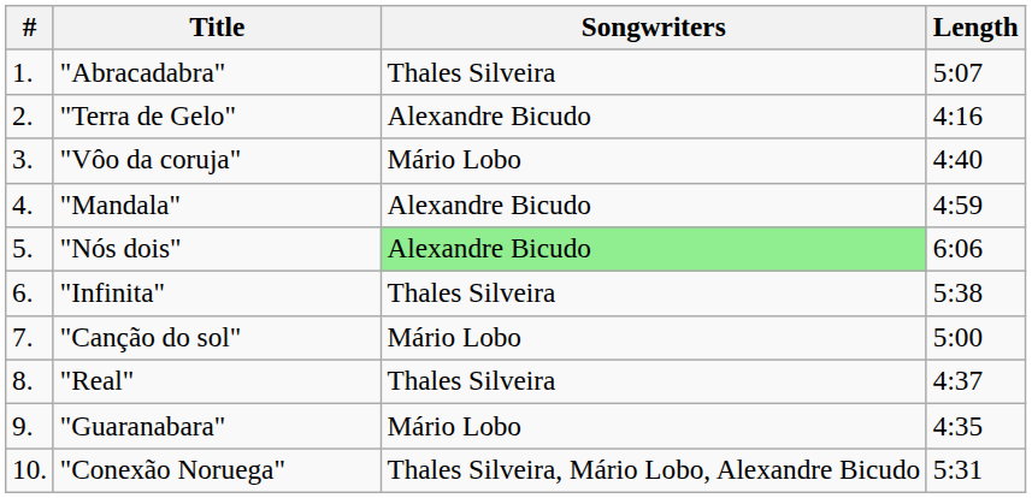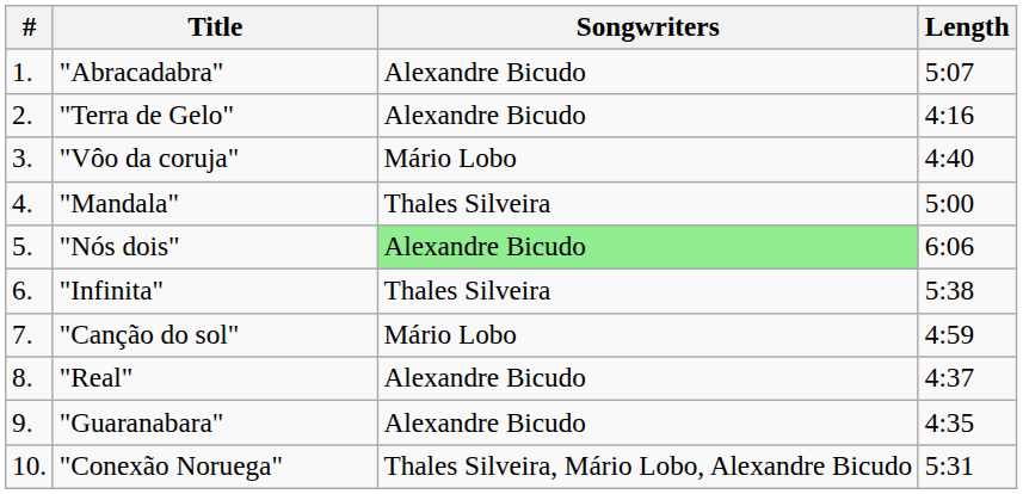"Abracadabra" | Songwriters: Thales Silveira -> Alexandre Bicudo
"Mandala" | Songwriters: Alexandre Bicudo -> Thales Silveira
"Mandala" | Length: 4:59 -> 5:00
"Canção do sol" | Length: 5:00 -> 4:59
"Real" | Songwriters: Thales Silveira -> Alexandre Bicudo
"Guaranabara" | Songwriters: Mário Lobo -> Alexandre Bicudo
